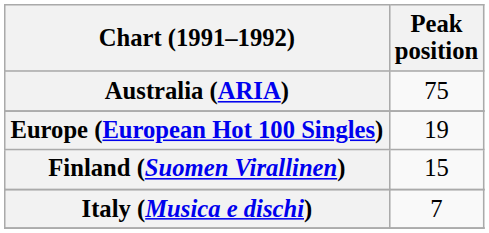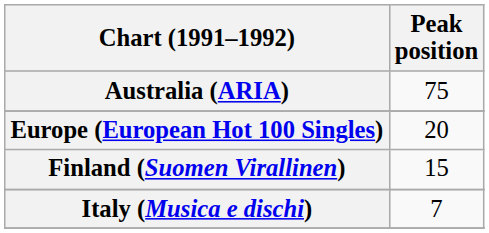Europe (European Hot 100 Singles) | Peak position: 19 -> 20
